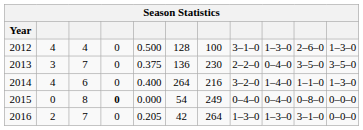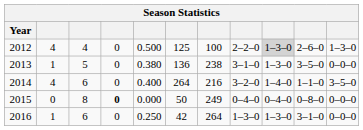2012 | column 6: 128 -> 125
2012 | column 8: 3–1–0 -> 2–2–0
2012 | column 9: no background -> lightgrey background
2013 | column 2: 3 -> 1
2013 | column 3: 7 -> 5
2013 | column 5: 0.375 -> 0.380
2013 | column 7: 230 -> 238
2013 | column 8: 2–2–0 -> 3–1–0
2013 | column 9: 0–4–0 -> 1–3–0
2013 | column 11: 3–5–0 -> 0–0–0
2014 | column 11: 1–3–0 -> 3–5–0
2015 | column 6: 54 -> 50
2016 | column 2: 2 -> 1
2016 | column 3: 7 -> 6
2016 | column 5: 0.205 -> 0.250
